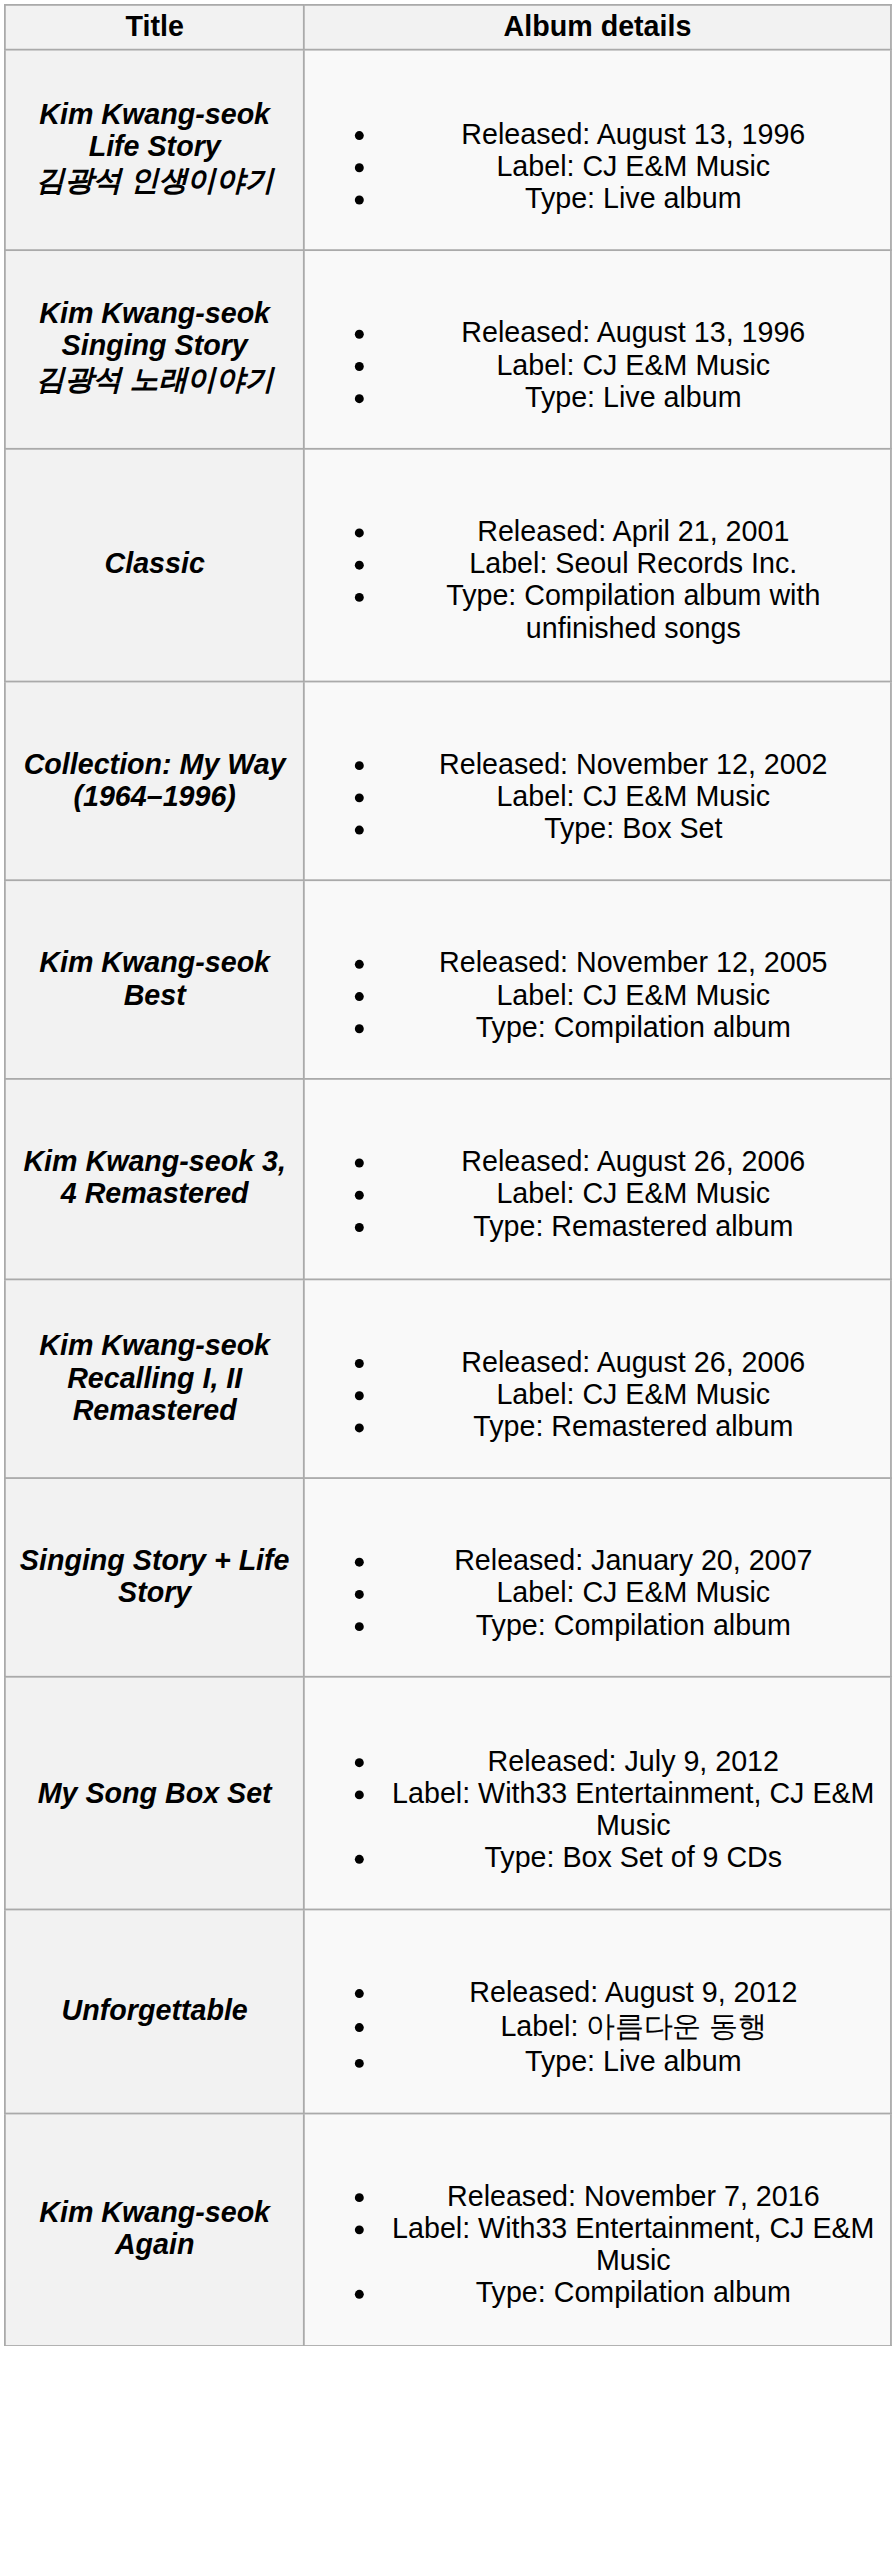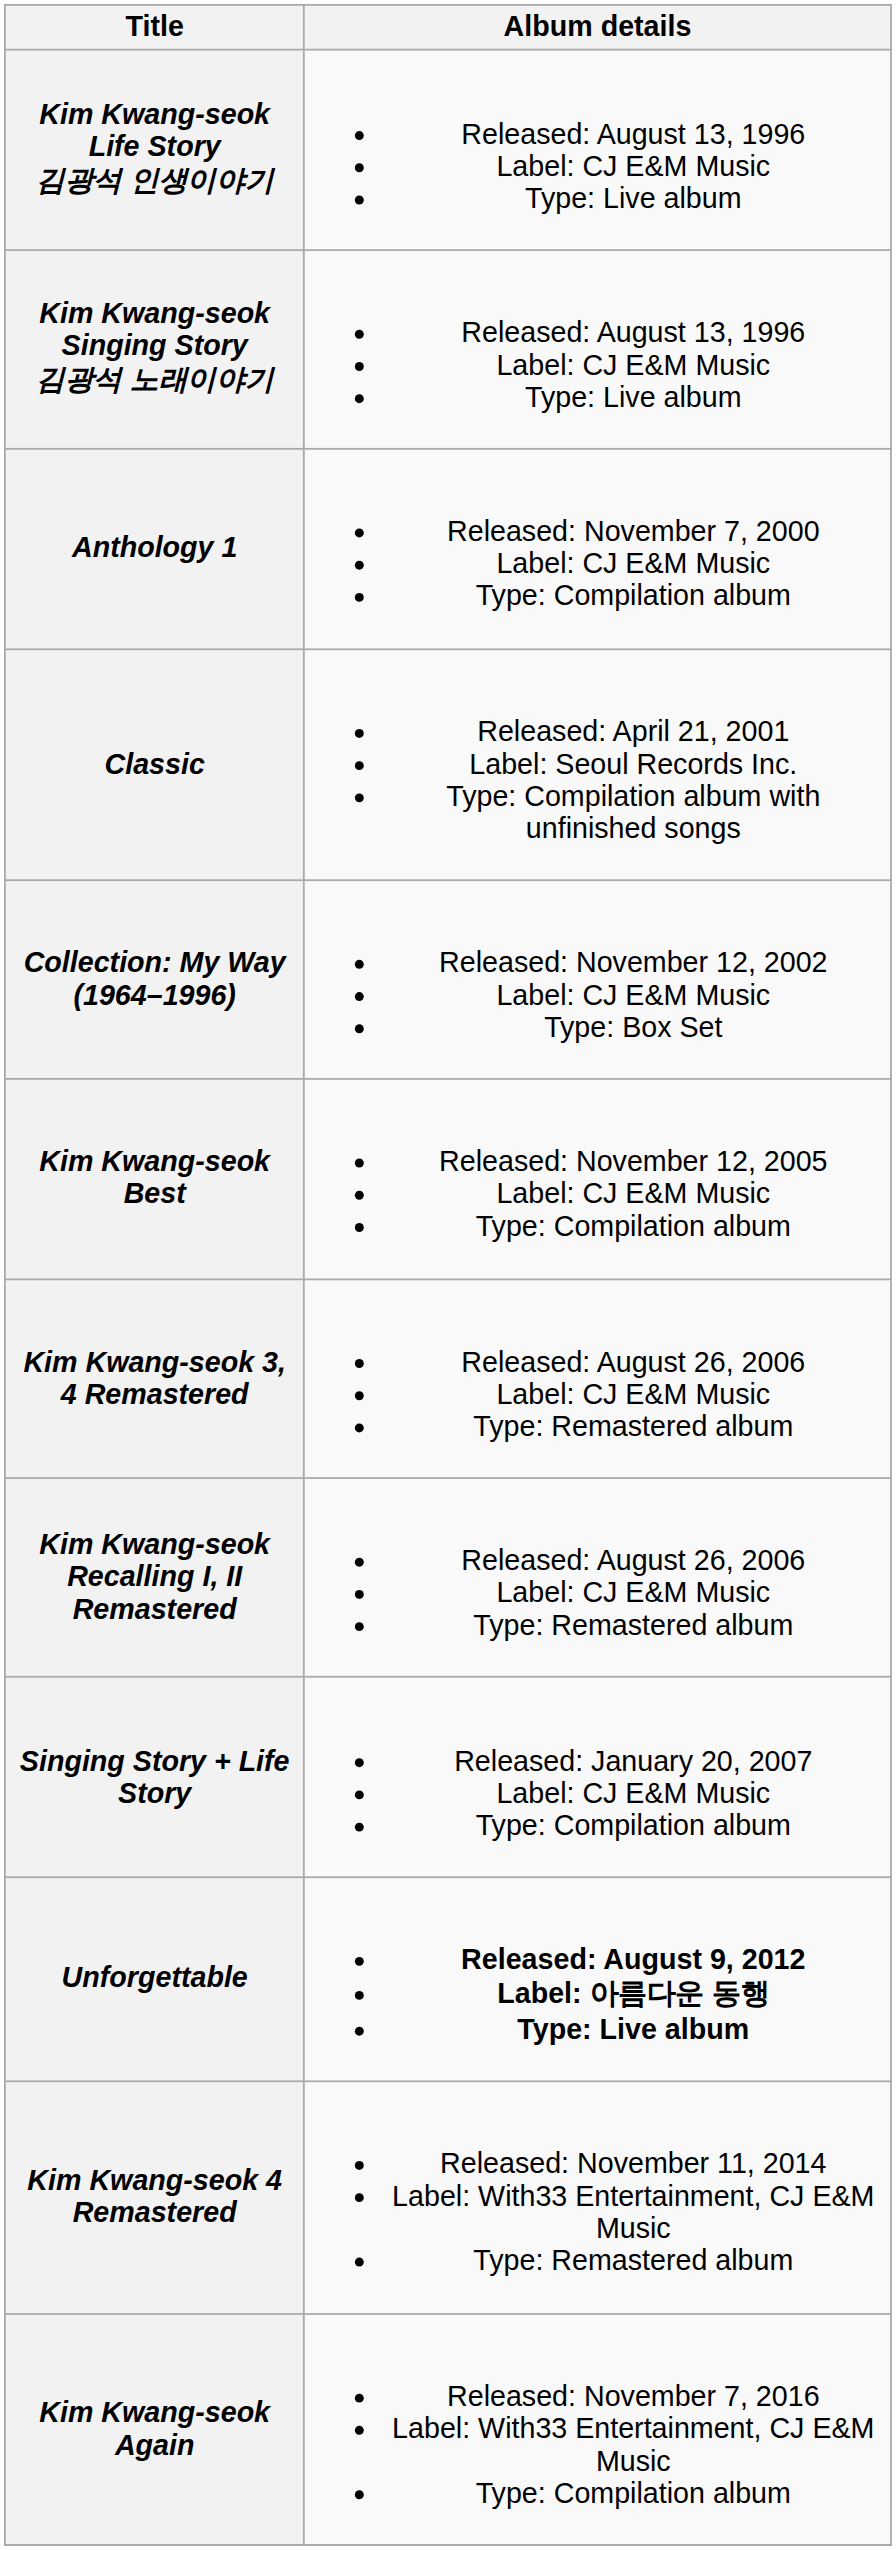+ row: Anthology 1 | Released: November 7, 2000 Label: CJ E&M Music Type: Compilation album
- row: My Song Box Set | Released: July 9, 2012 Label: With33 Entertainment, CJ E&M Music Type: Box Set of 9 CDs
Unforgettable | Album details: normal -> bold
+ row: Kim Kwang-seok 4 Remastered | Released: November 11, 2014 Label: With33 Entertainment, CJ E&M Music Type: Remastered album
